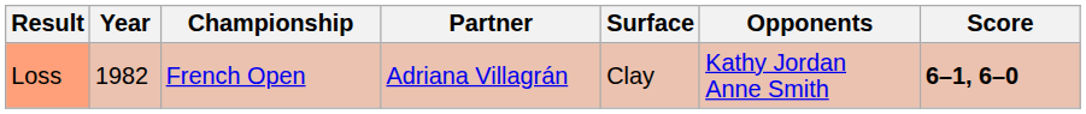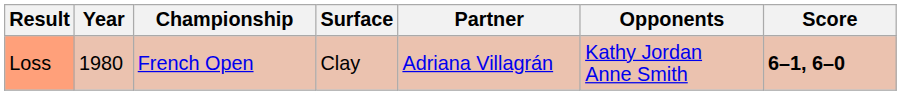columns swapped: Surface <-> Partner
Loss | Year: 1982 -> 1980
